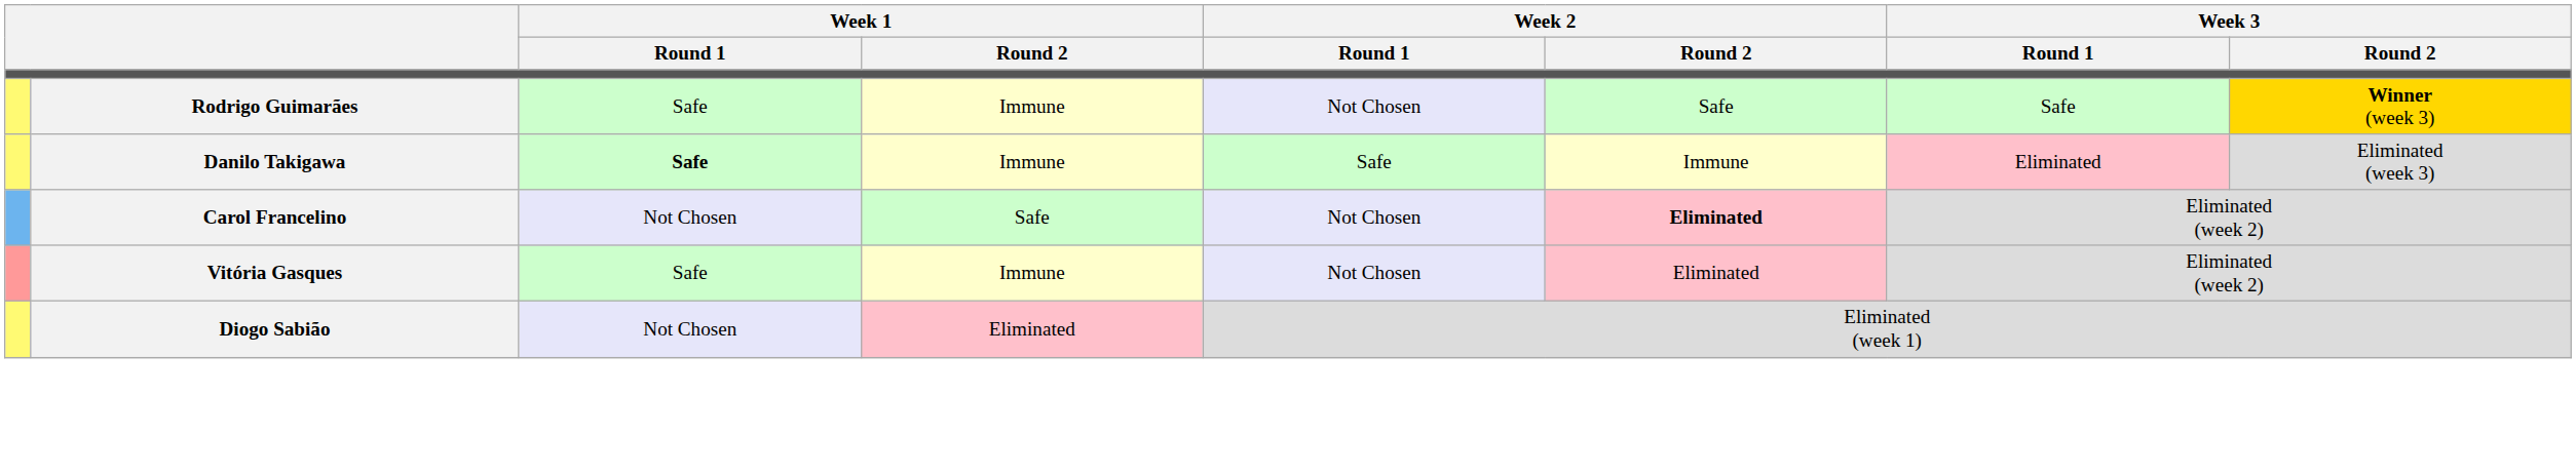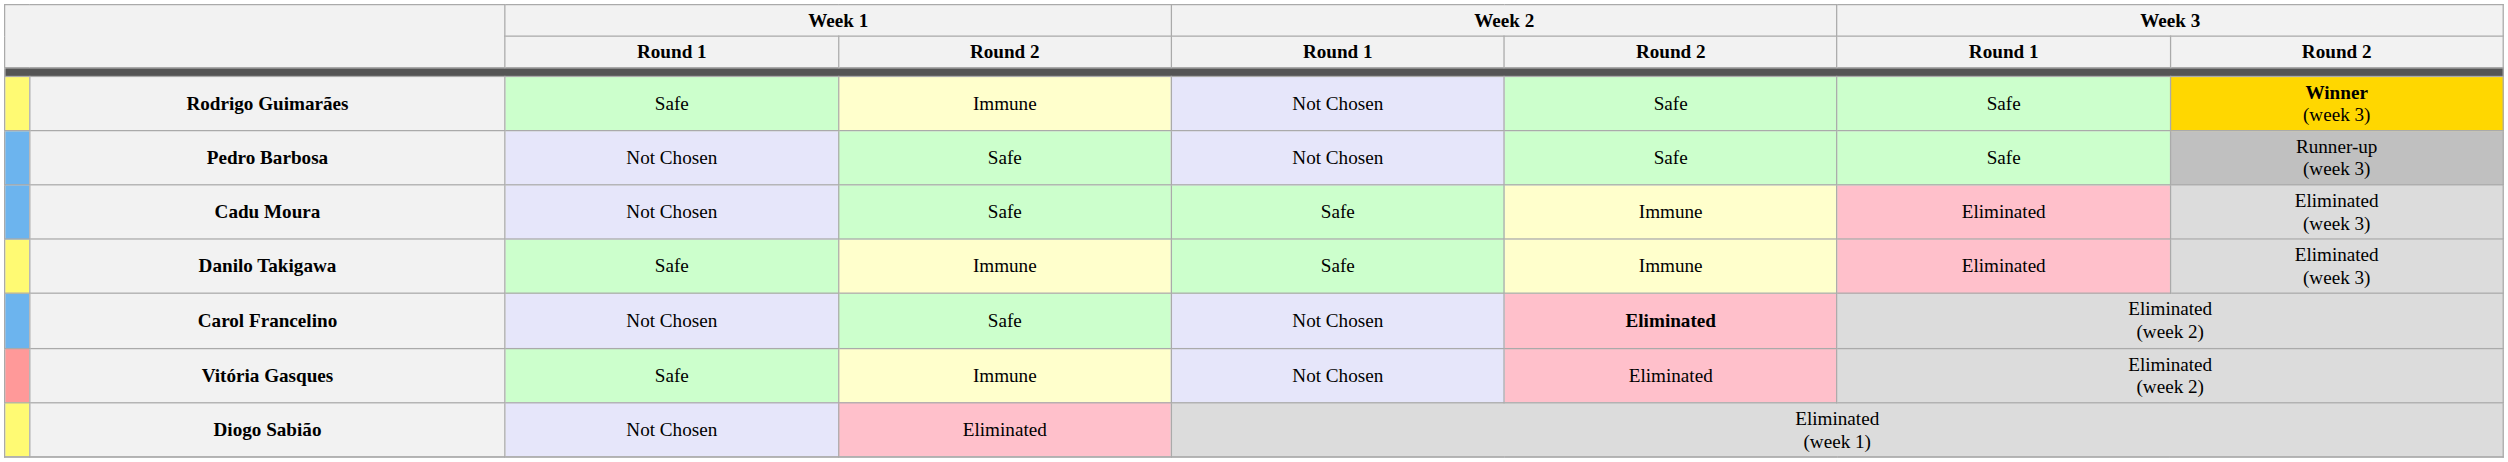+ row: Pedro Barbosa | Not Chosen | Safe | Not Chosen | Safe | Safe | Runner-up (week 3)
+ row: Cadu Moura | Not Chosen | Safe | Safe | Immune | Eliminated | Eliminated (week 3)
Danilo Takigawa | Week 1 / Round 1: bold -> normal
